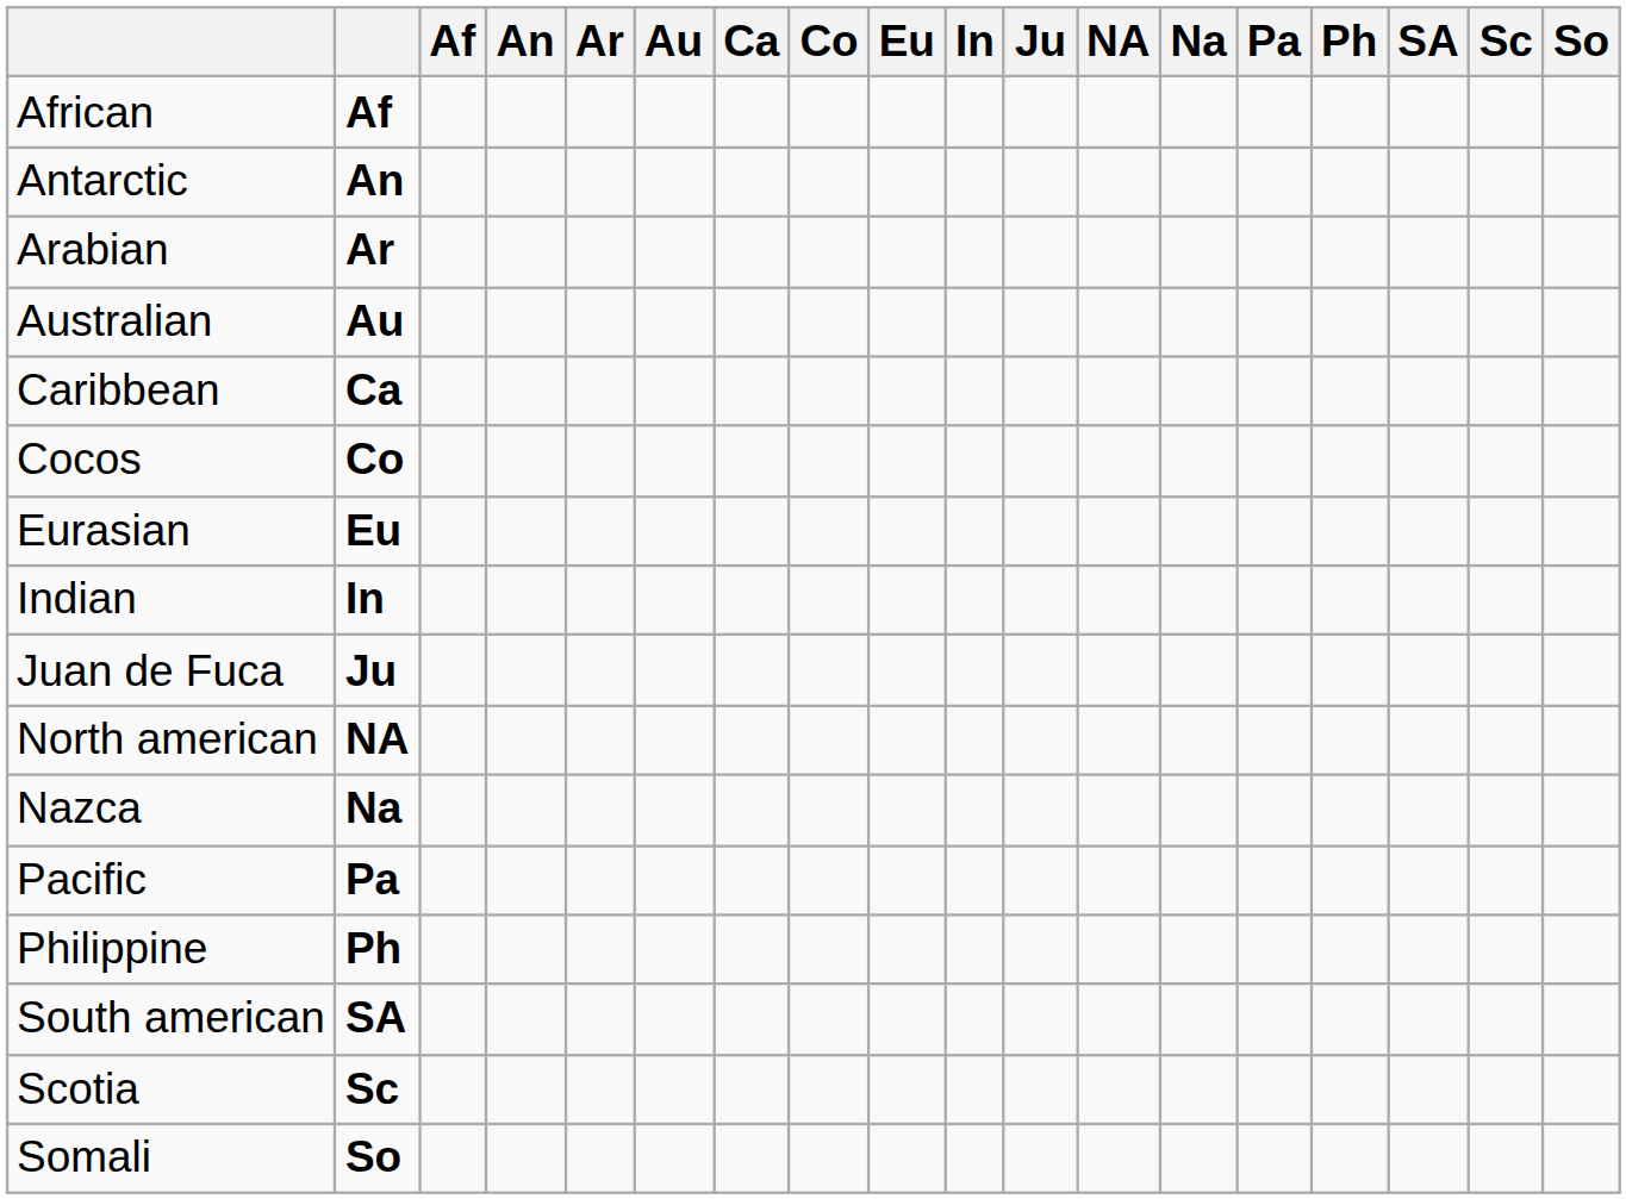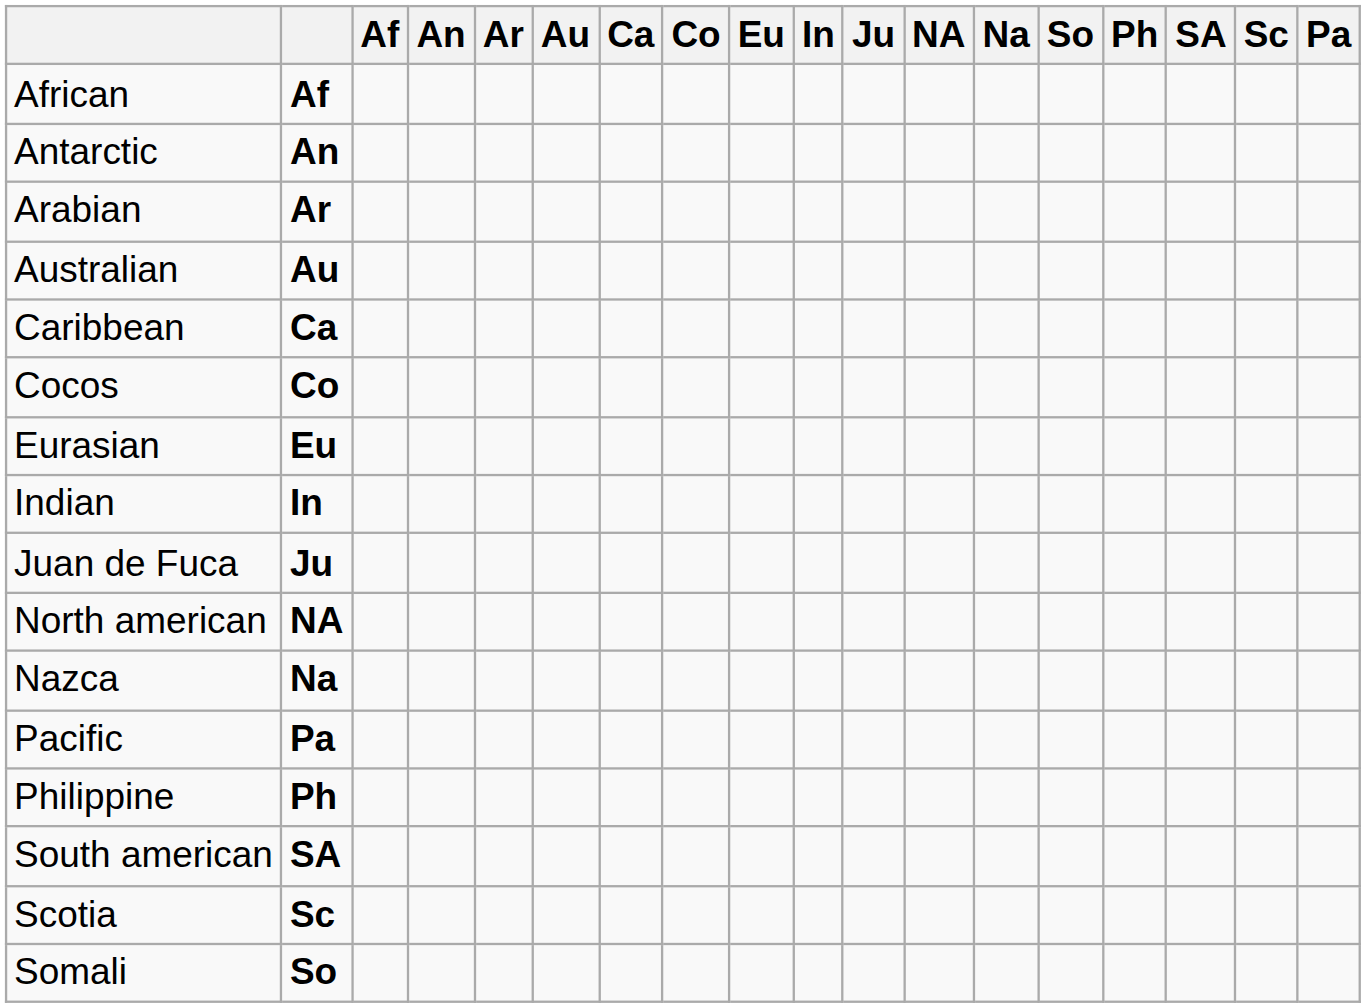columns swapped: Pa <-> So
